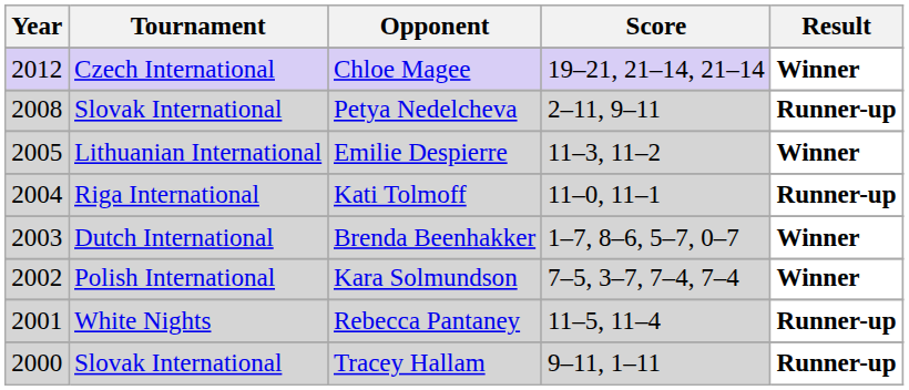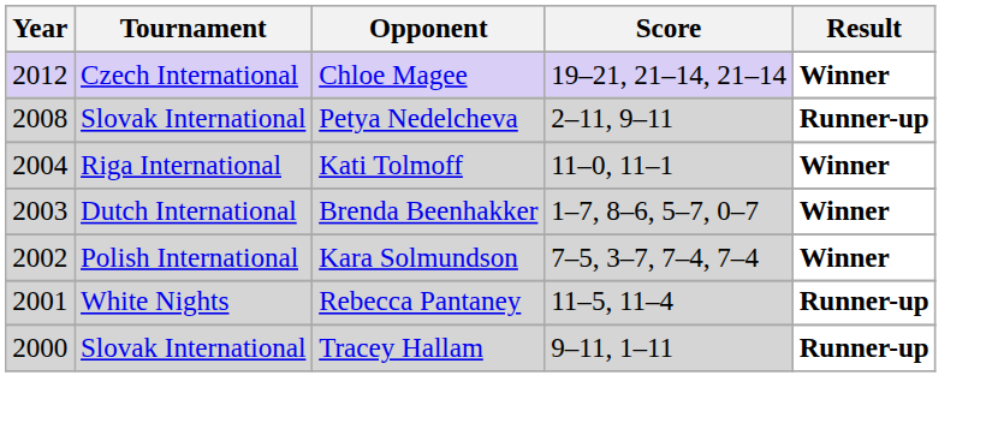- row: 2005 | Lithuanian International | Emilie Despierre | 11–3, 11–2 | Winner
Kati Tolmoff | Result: Runner-up -> Winner
